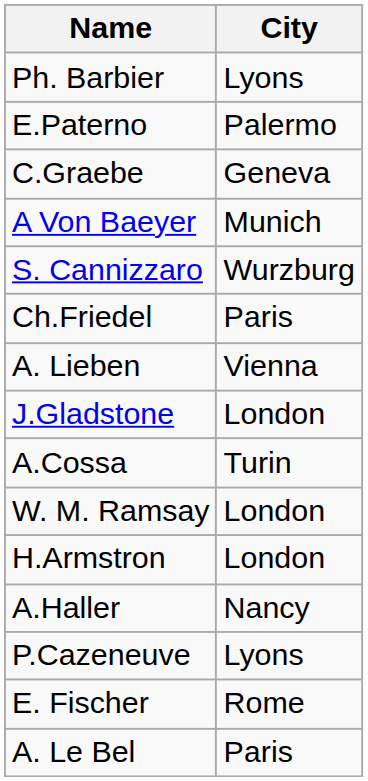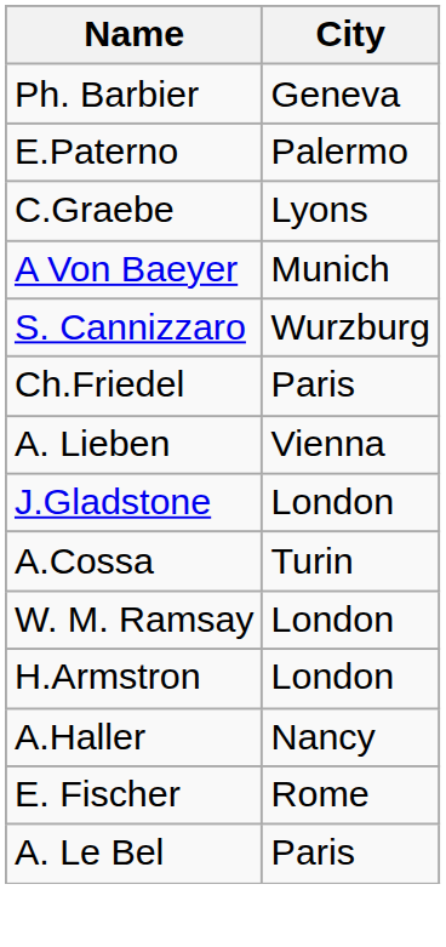Ph. Barbier | City: Lyons -> Geneva
C.Graebe | City: Geneva -> Lyons
- row: P.Cazeneuve | Lyons
